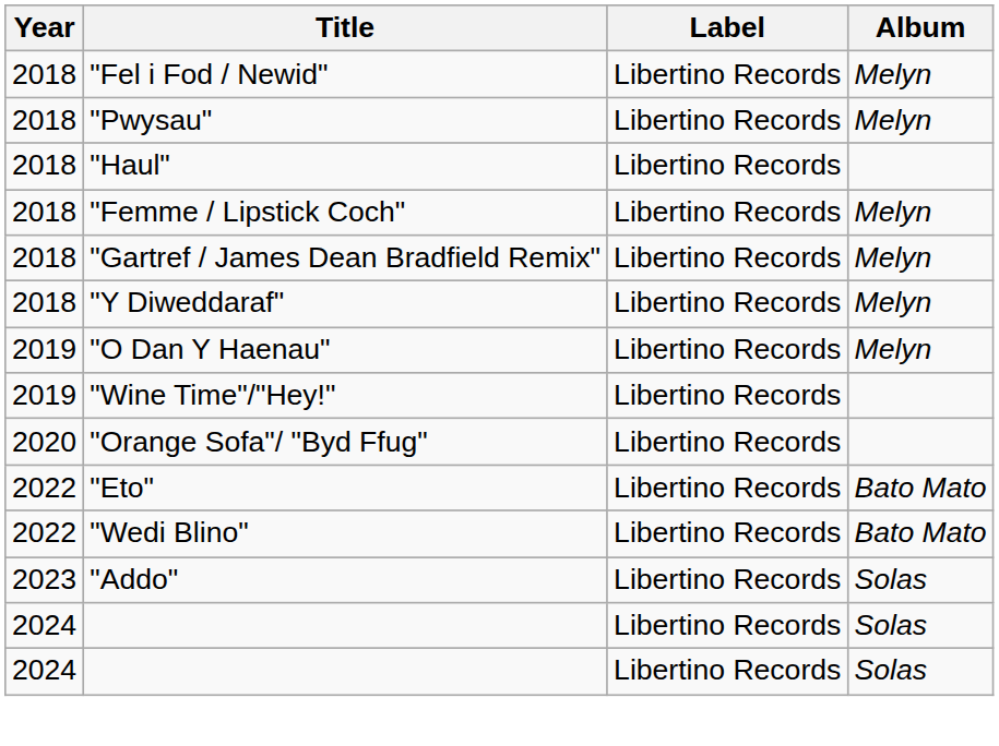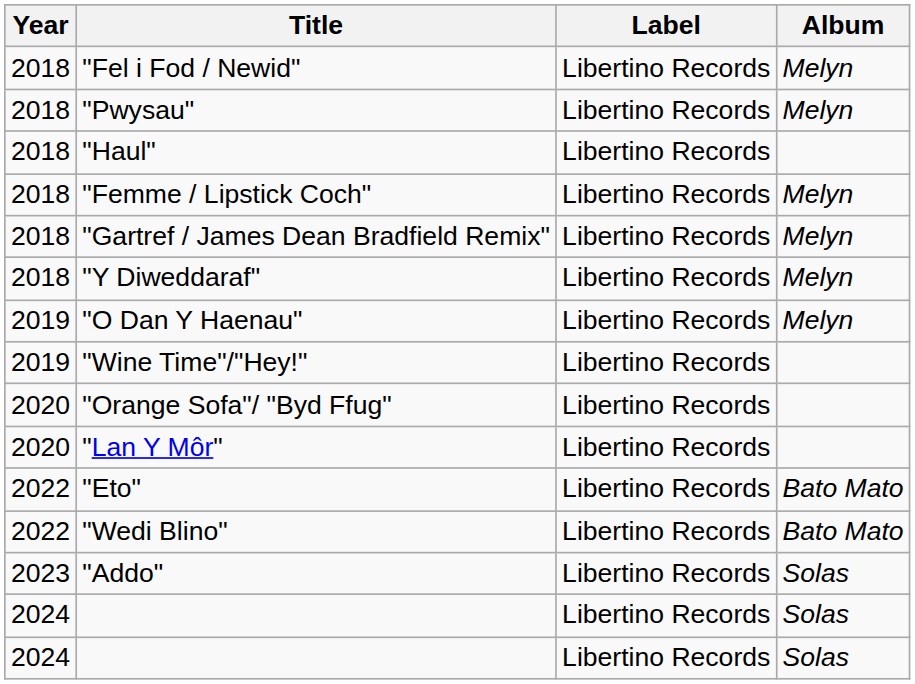+ row: 2020 | "Lan Y Môr" | Libertino Records
